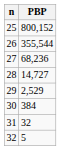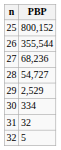28 | PBP: 14,727 -> 54,727
30 | PBP: 384 -> 334
